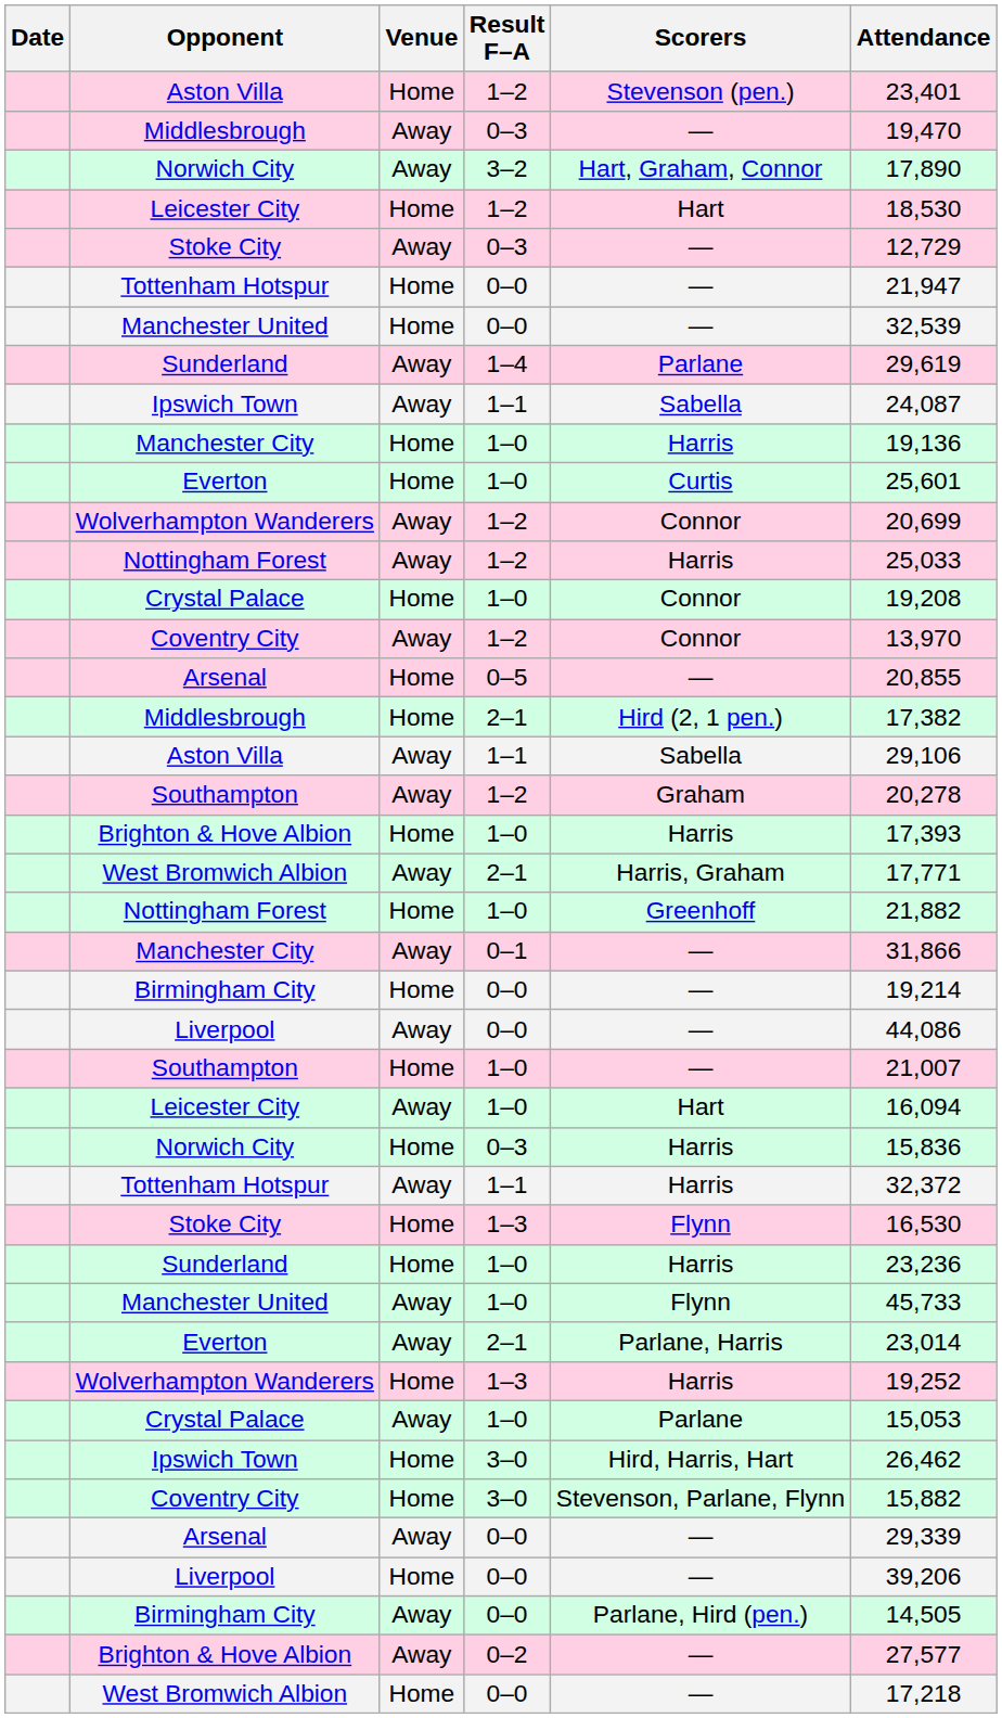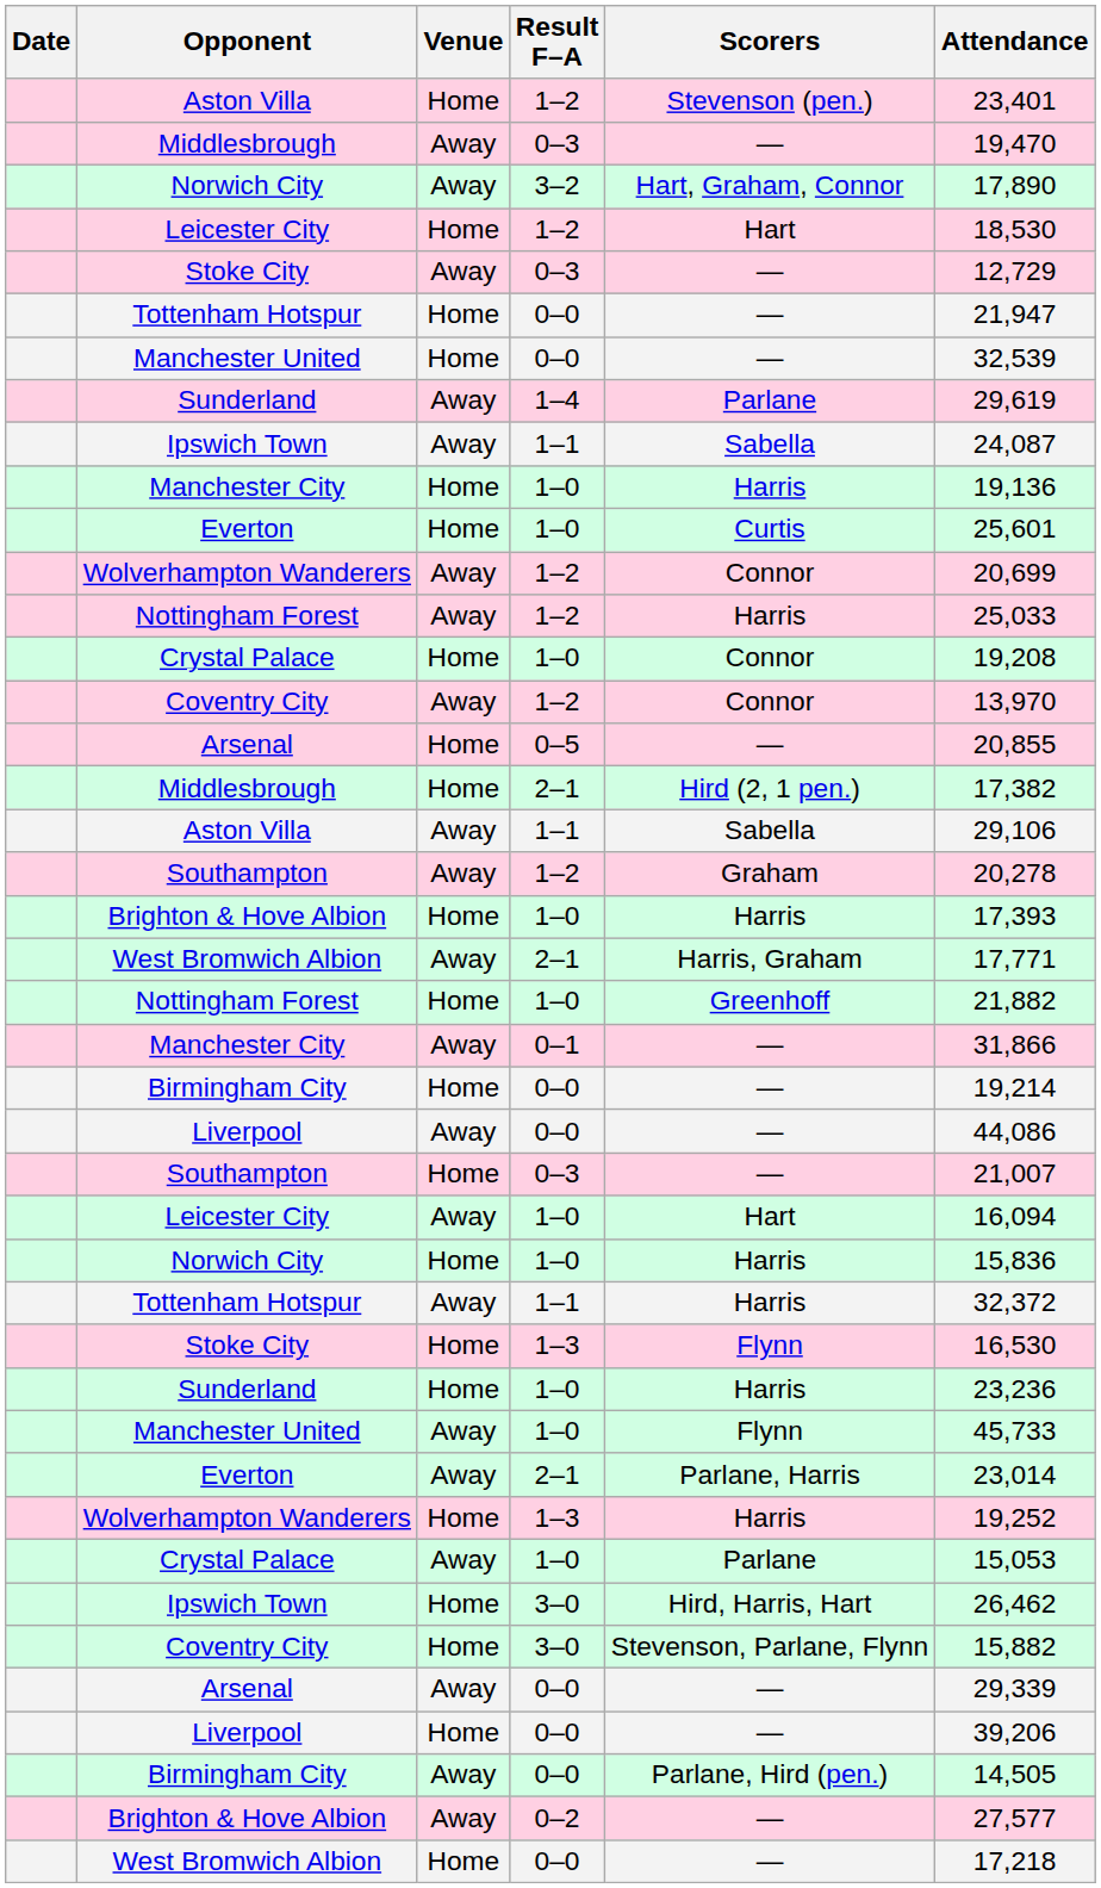Southampton / Home | Result F–A: 1–0 -> 0–3
Norwich City / Home | Result F–A: 0–3 -> 1–0
